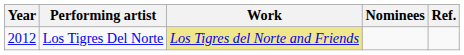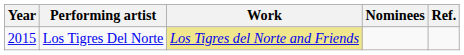Los Tigres Del Norte | Year: 2012 -> 2015
